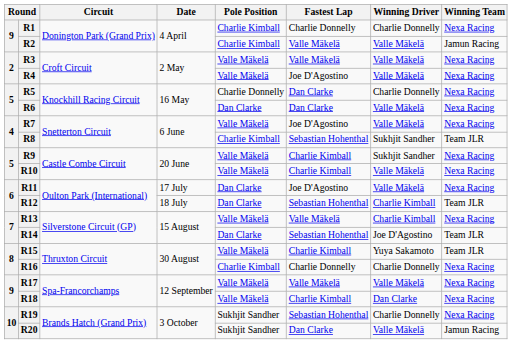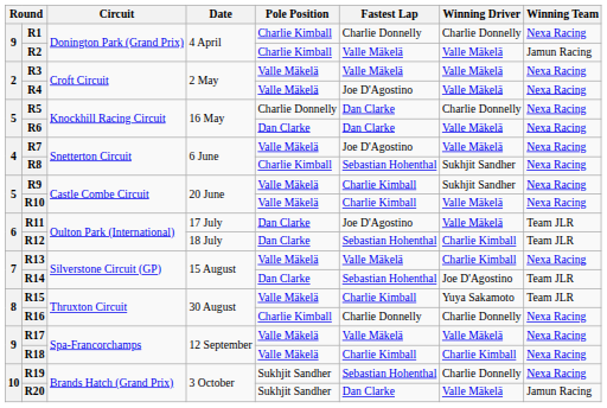R8 | Winning Team: Team JLR -> Nexa Racing
R11 | Winning Team: Nexa Racing -> Team JLR
R18 | Winning Driver: Dan Clarke -> Charlie Kimball
